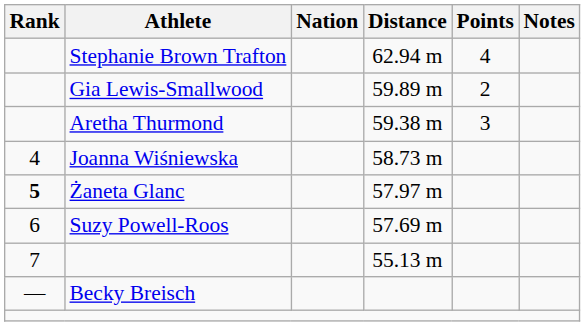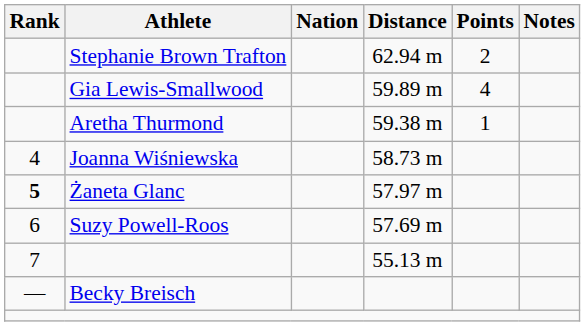Stephanie Brown Trafton | Points: 4 -> 2
Gia Lewis-Smallwood | Points: 2 -> 4
Aretha Thurmond | Points: 3 -> 1
